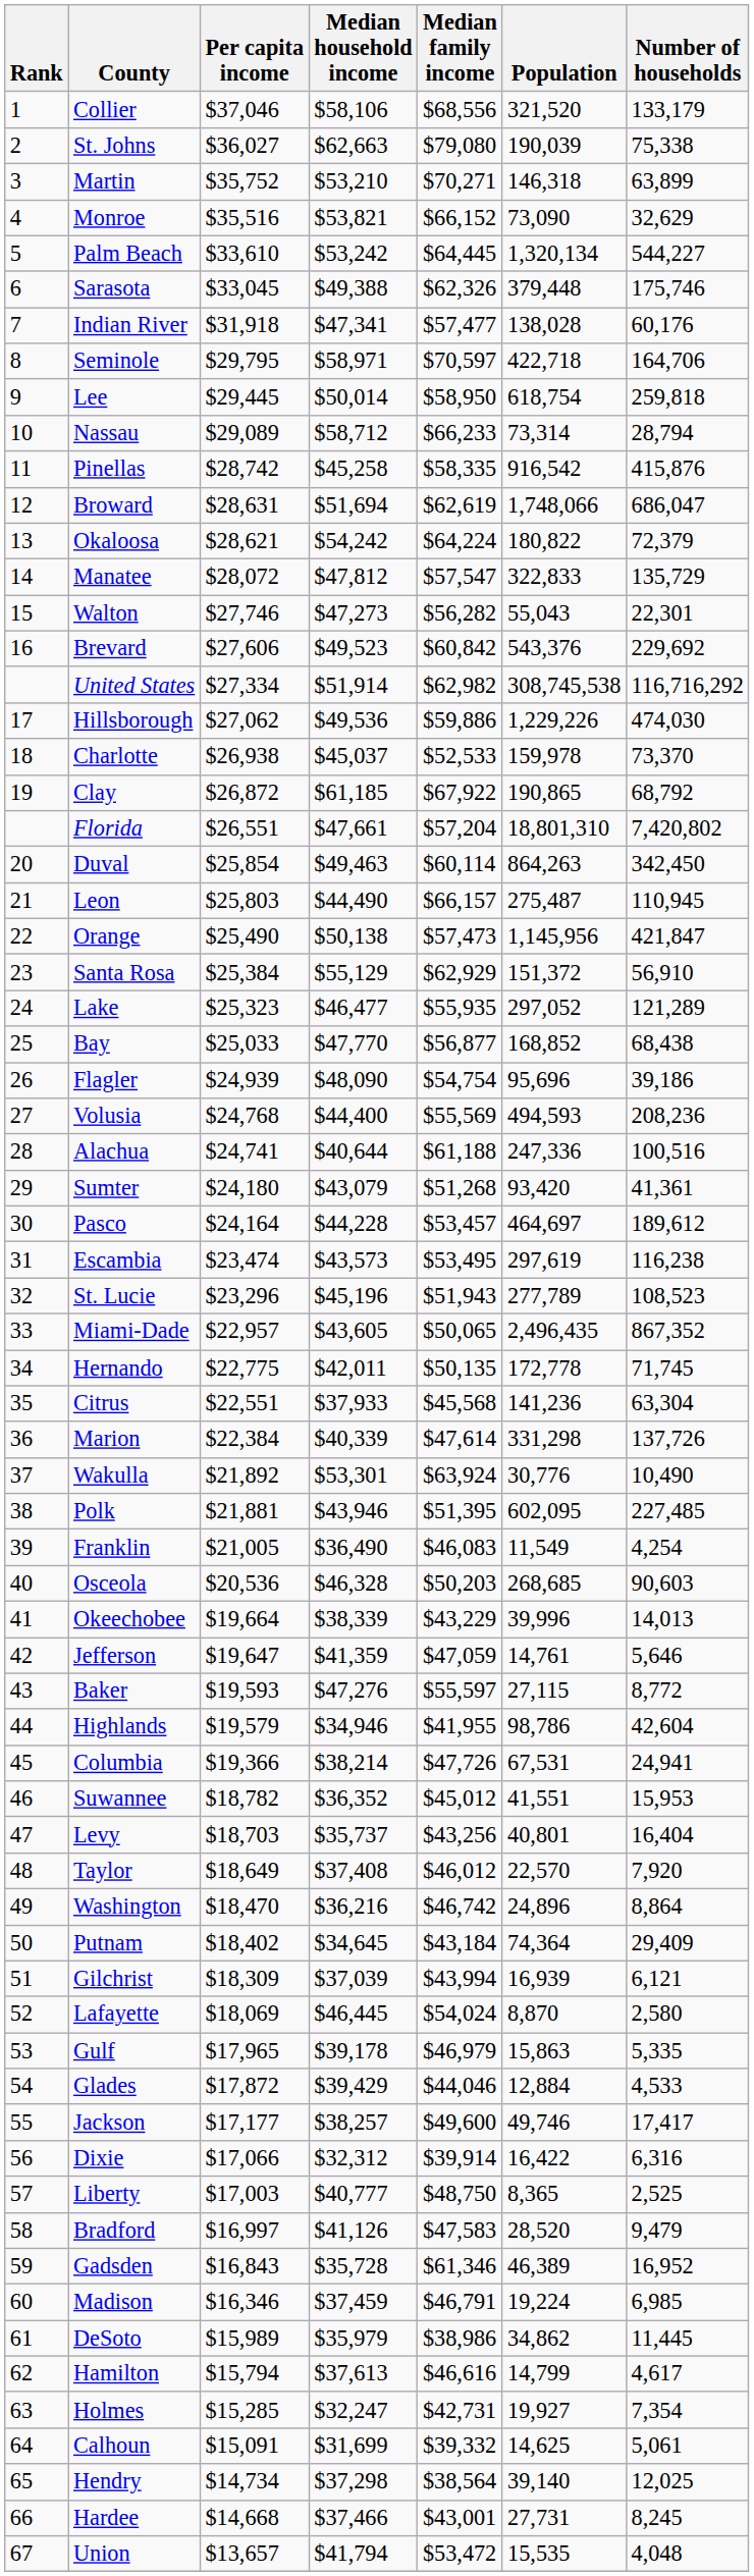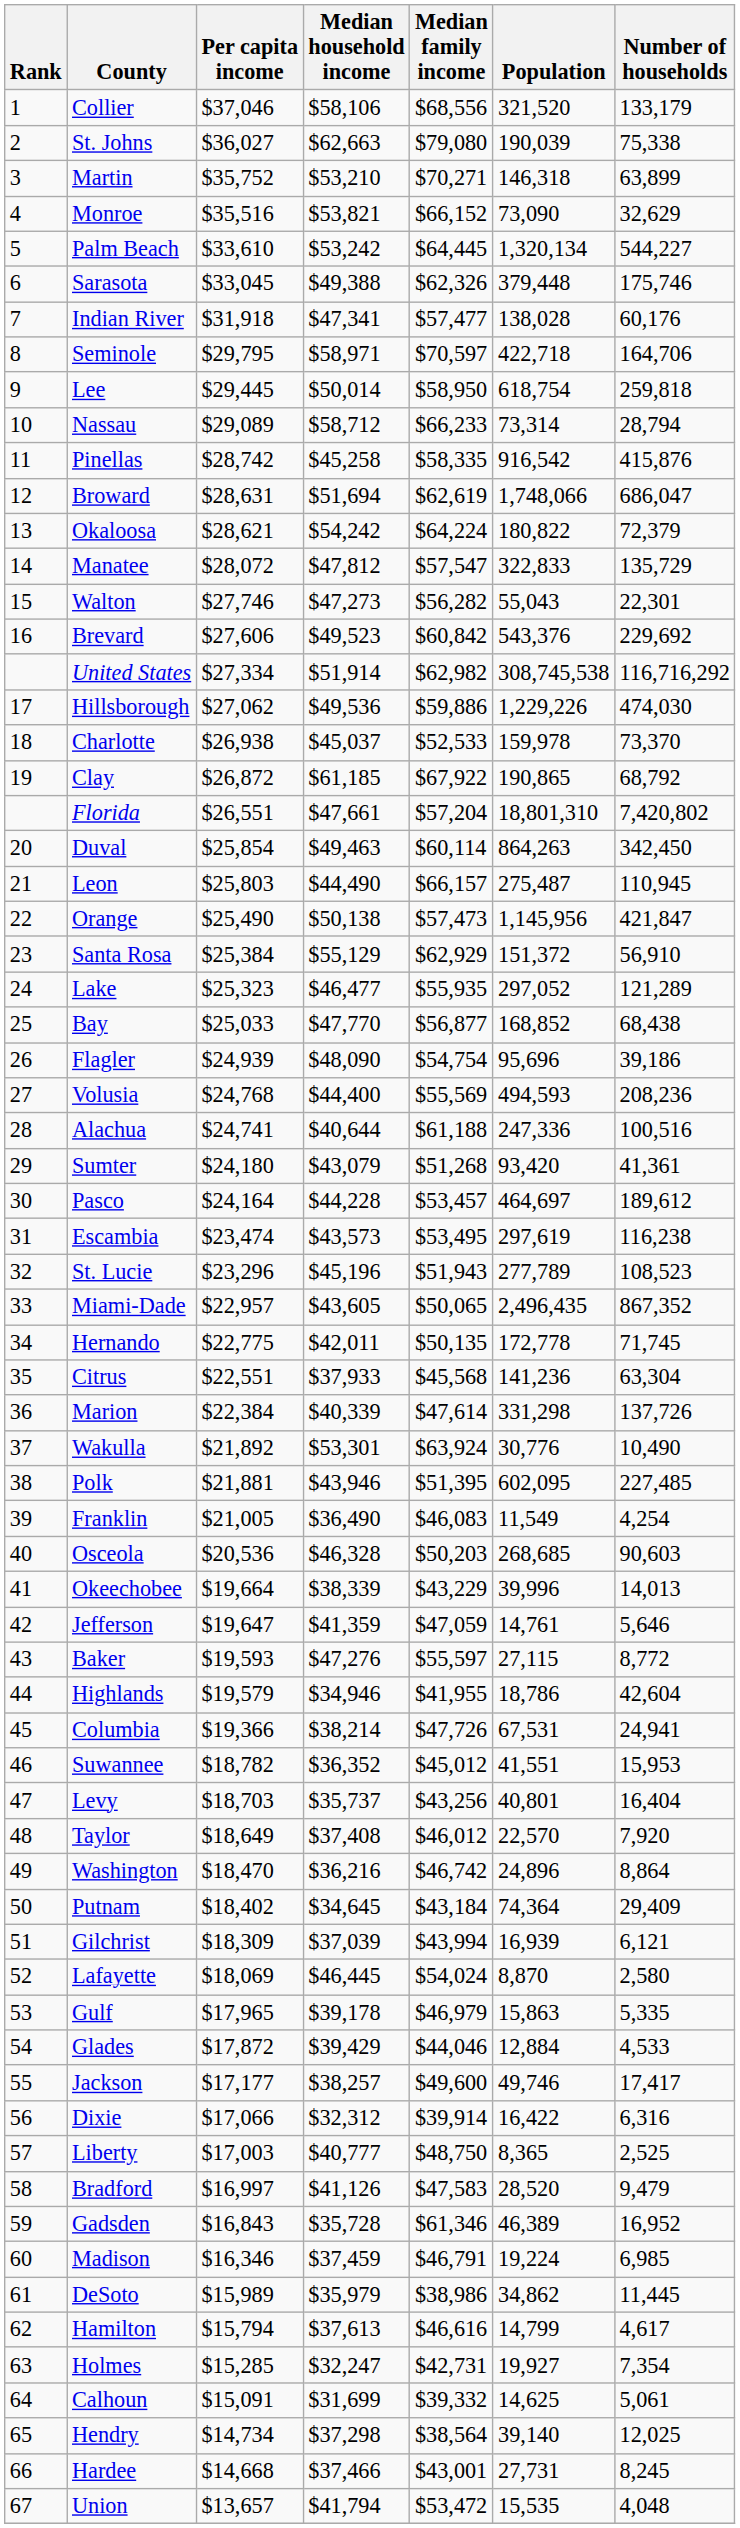Highlands | Population: 98,786 -> 18,786
